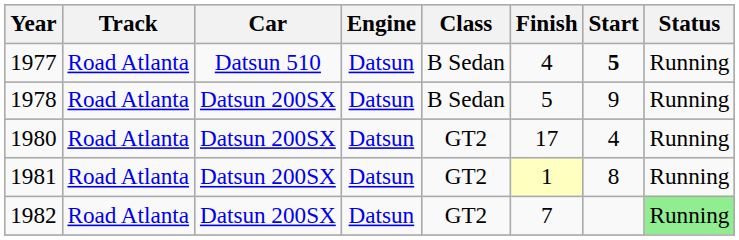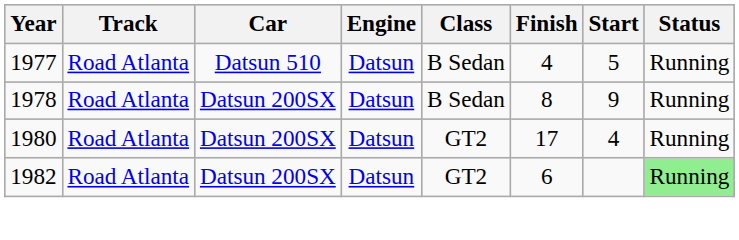1977 | Start: bold -> normal
1978 | Finish: 5 -> 8
- row: 1981 | Road Atlanta | Datsun 200SX | Datsun | GT2 | 1 | 8 | Running
1982 | Finish: 7 -> 6
